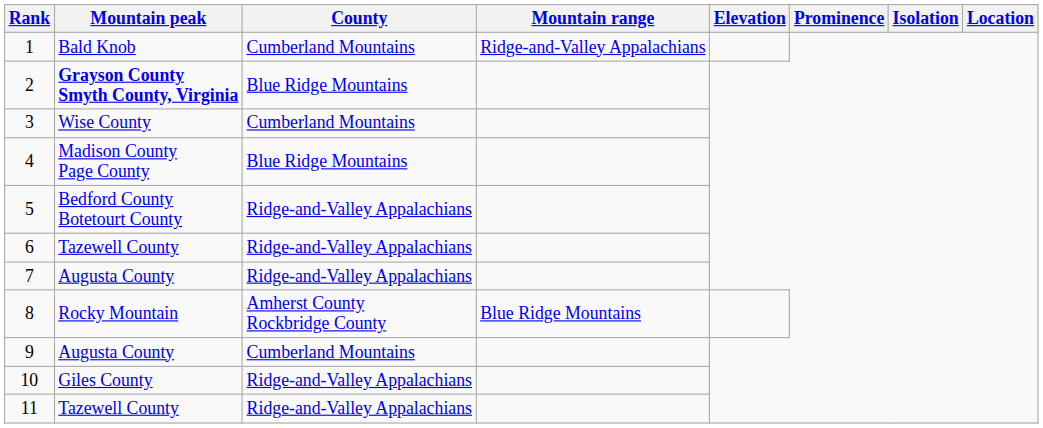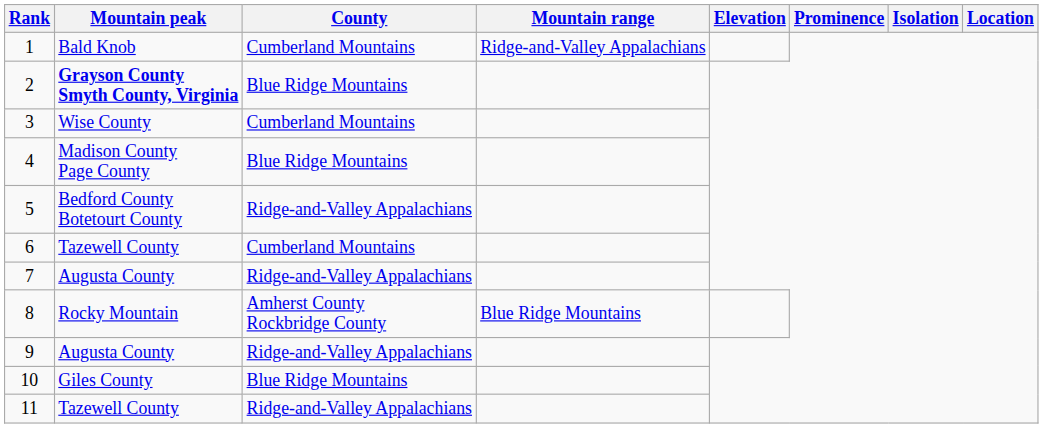6 | County: Ridge-and-Valley Appalachians -> Cumberland Mountains
9 | County: Cumberland Mountains -> Ridge-and-Valley Appalachians
10 | County: Ridge-and-Valley Appalachians -> Blue Ridge Mountains
